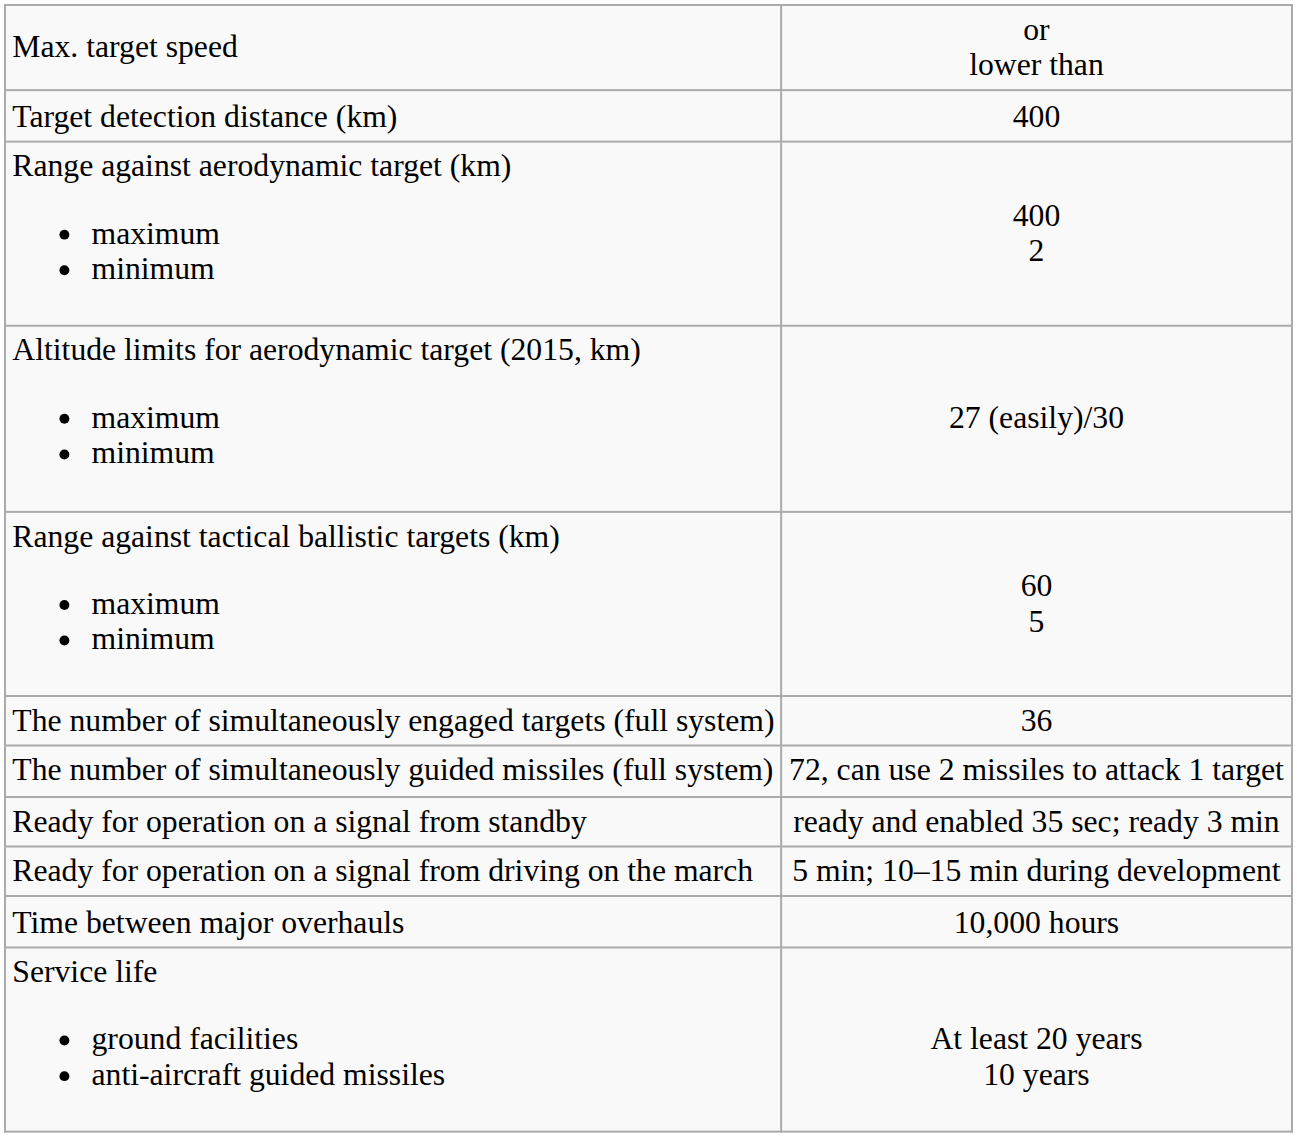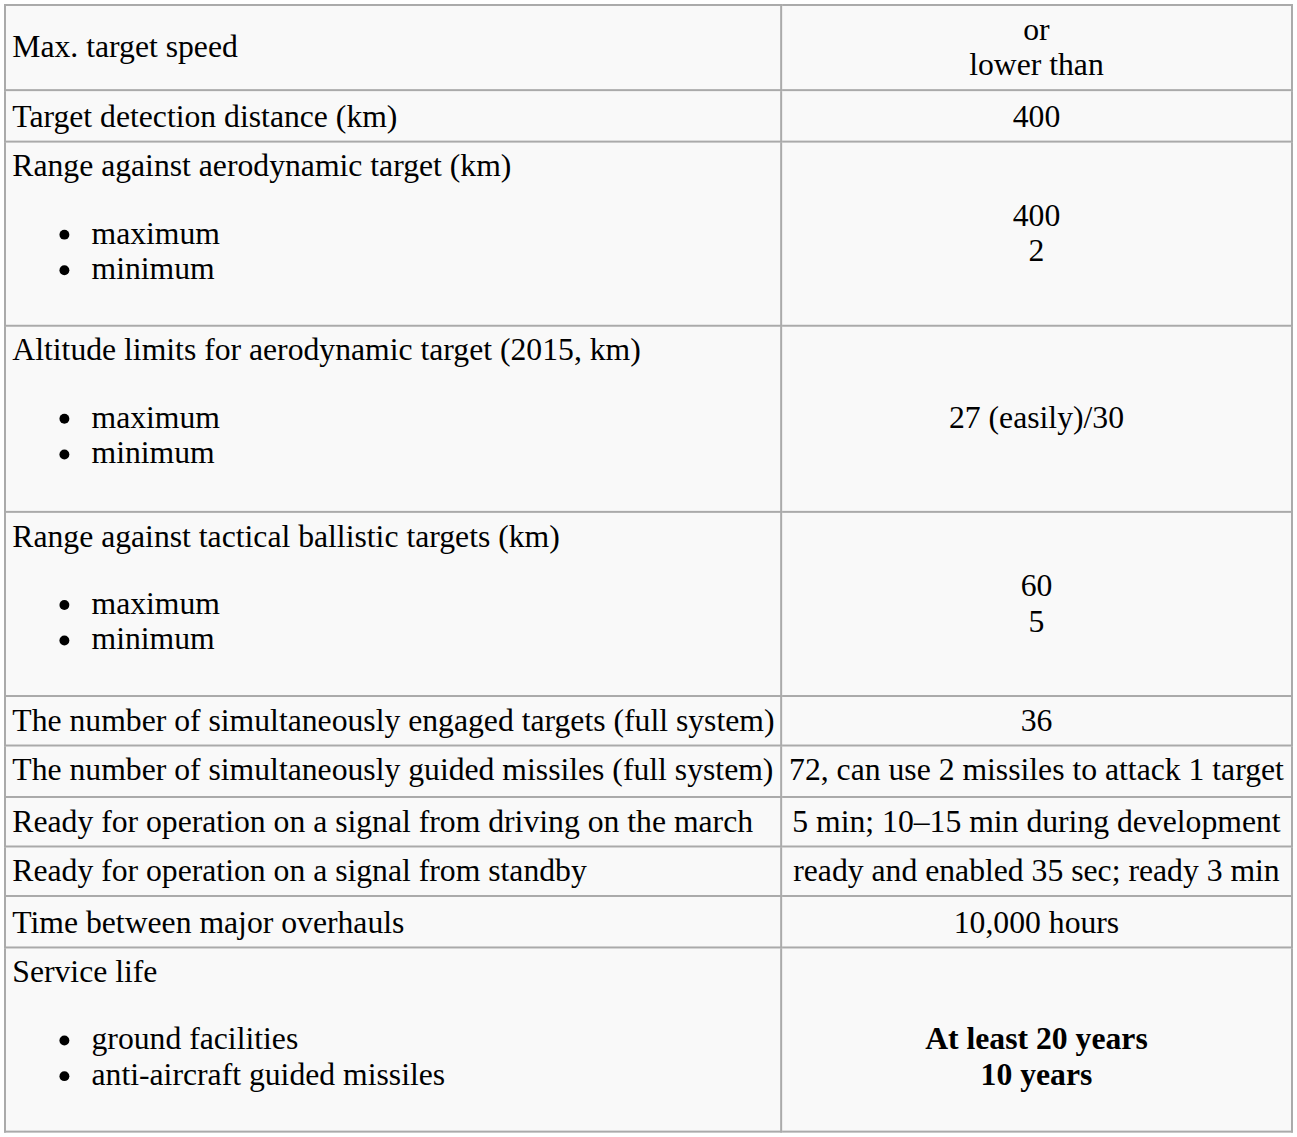rows swapped: Ready for operation on a signal from driving on the march <-> Ready for operation on a signal from standby
Service life ground facilities anti-aircraft guided missiles | column 2: normal -> bold
